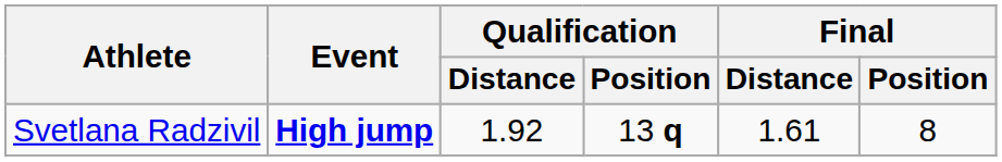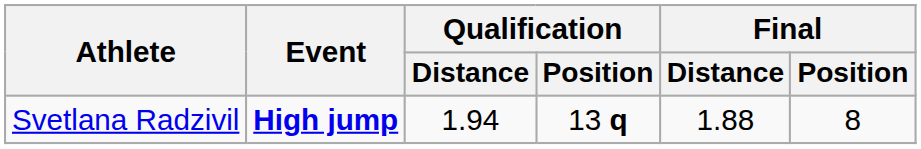Svetlana Radzivil | Qualification / Distance: 1.92 -> 1.94
Svetlana Radzivil | Final / Distance: 1.61 -> 1.88
